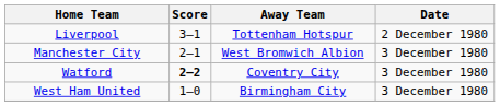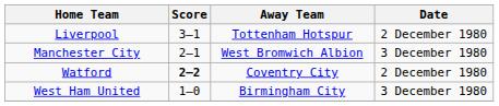Watford | Date: 3 December 1980 -> 2 December 1980
